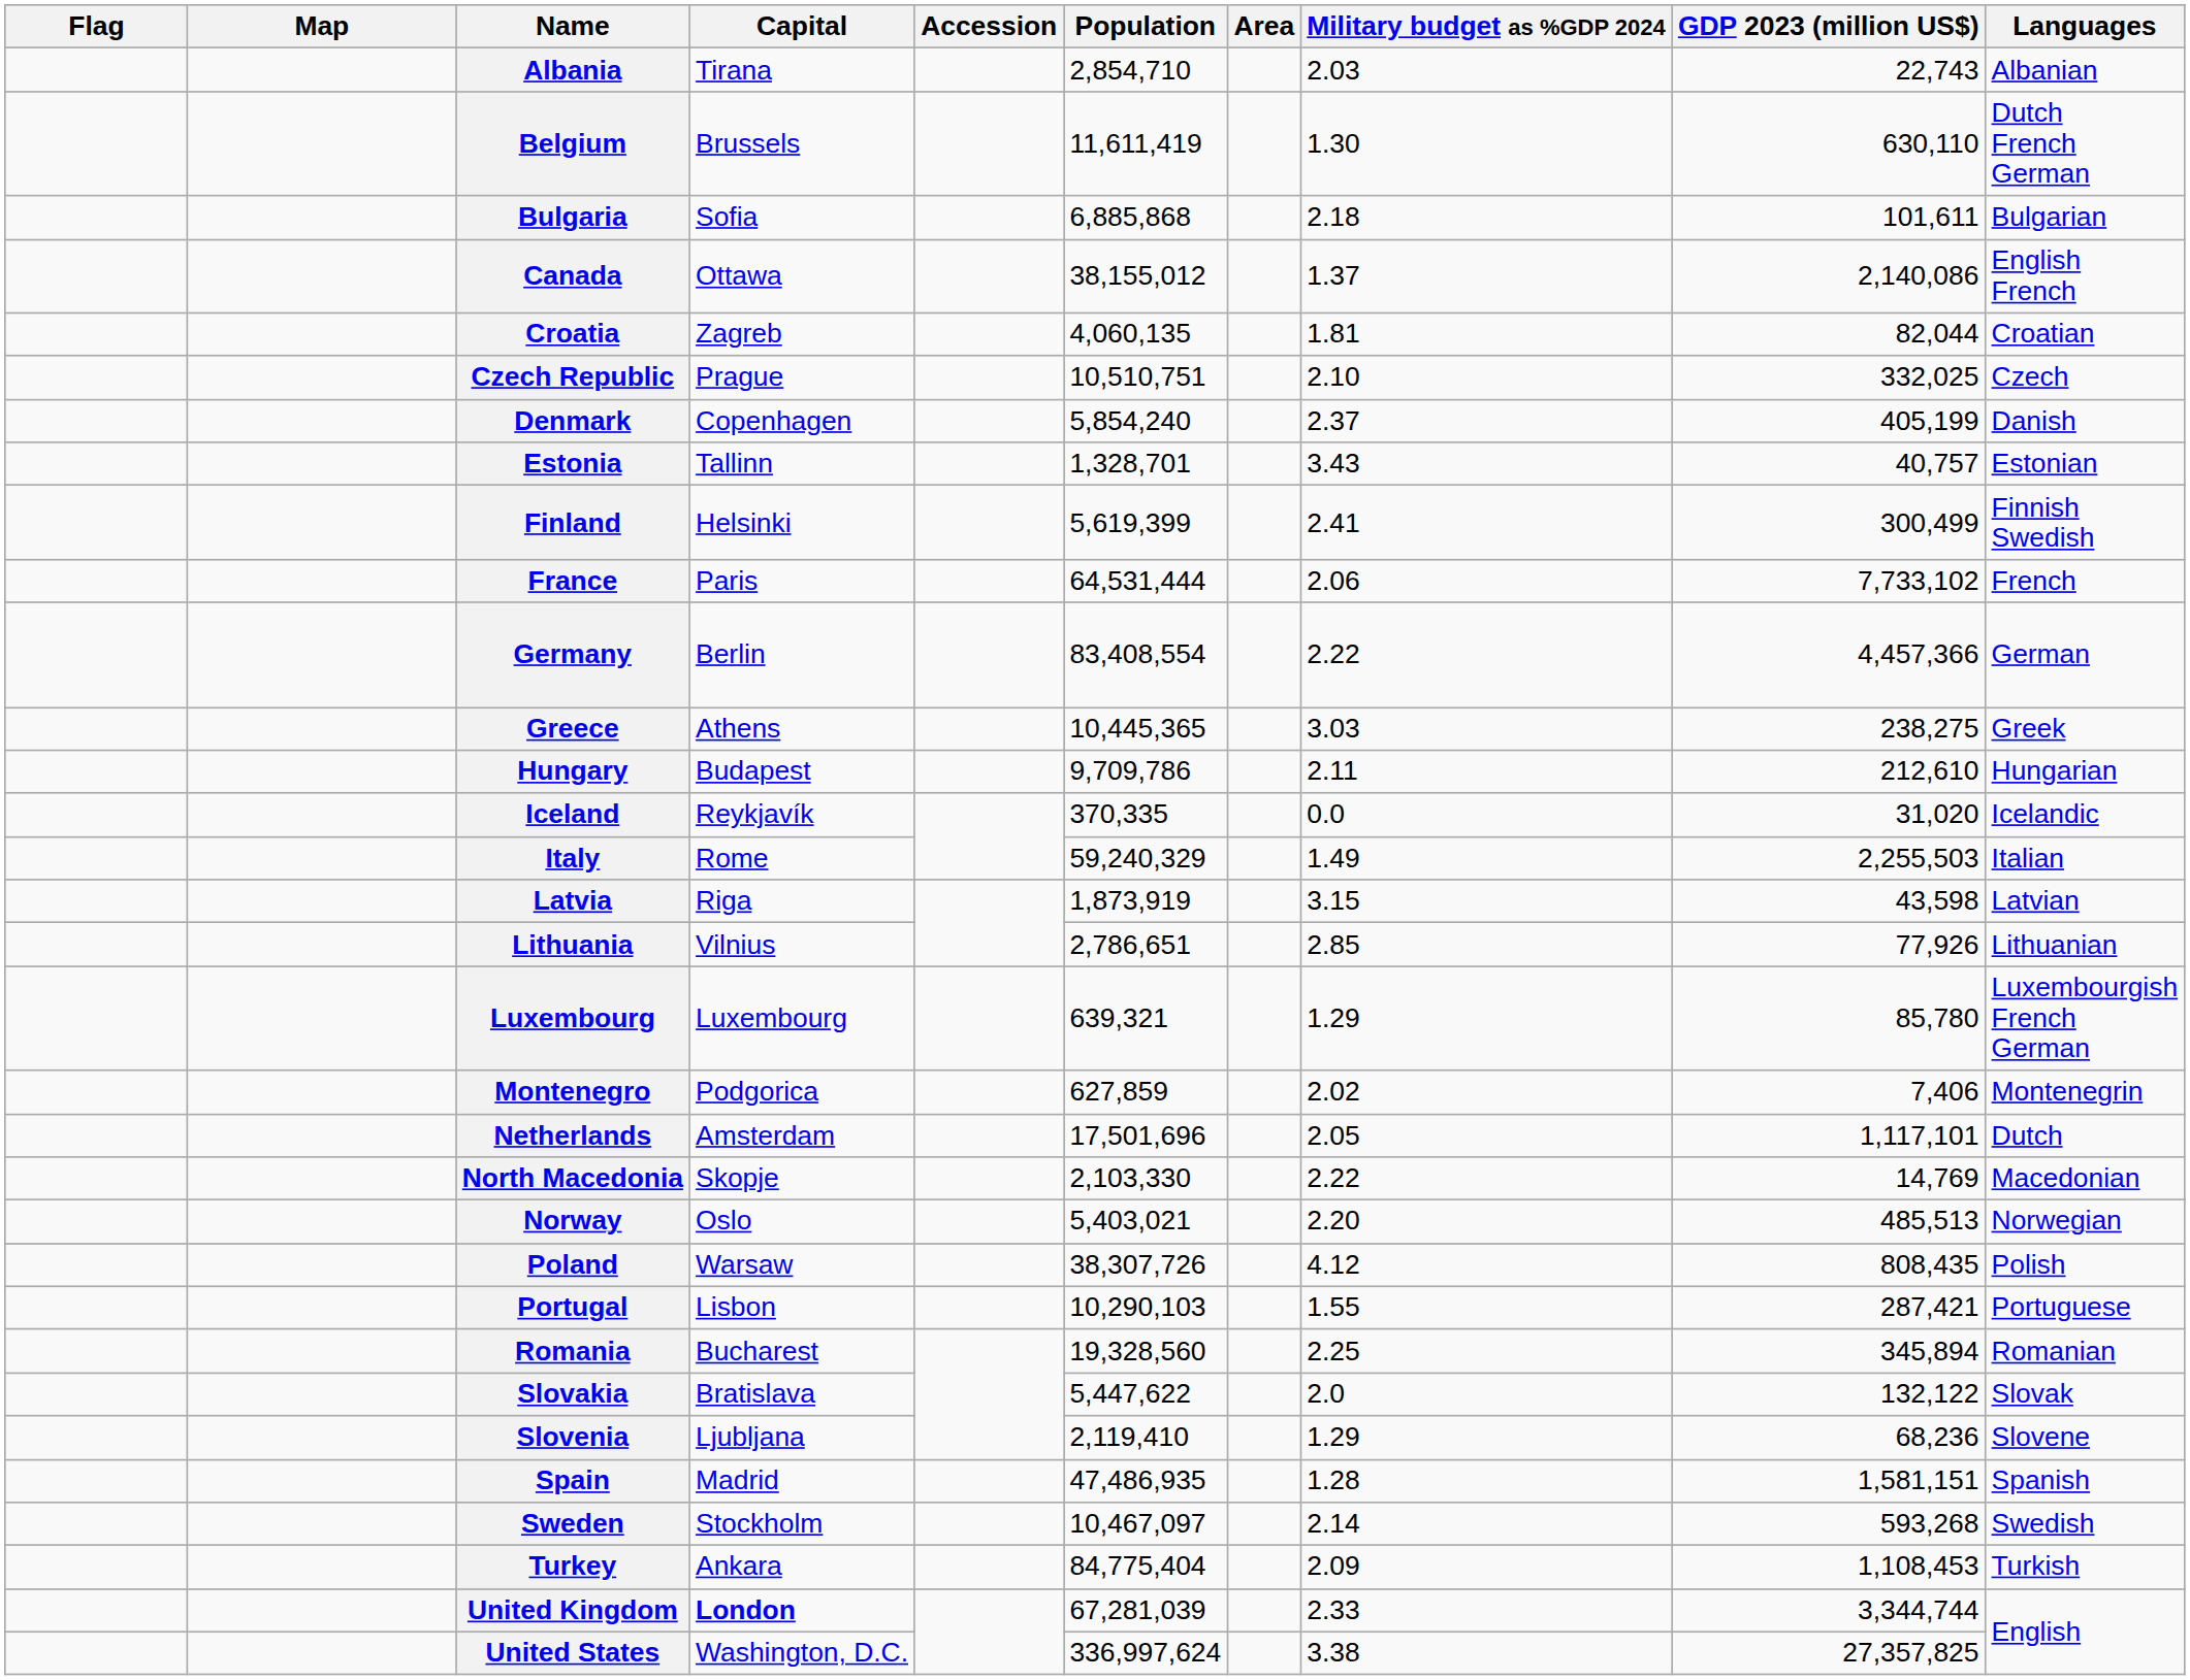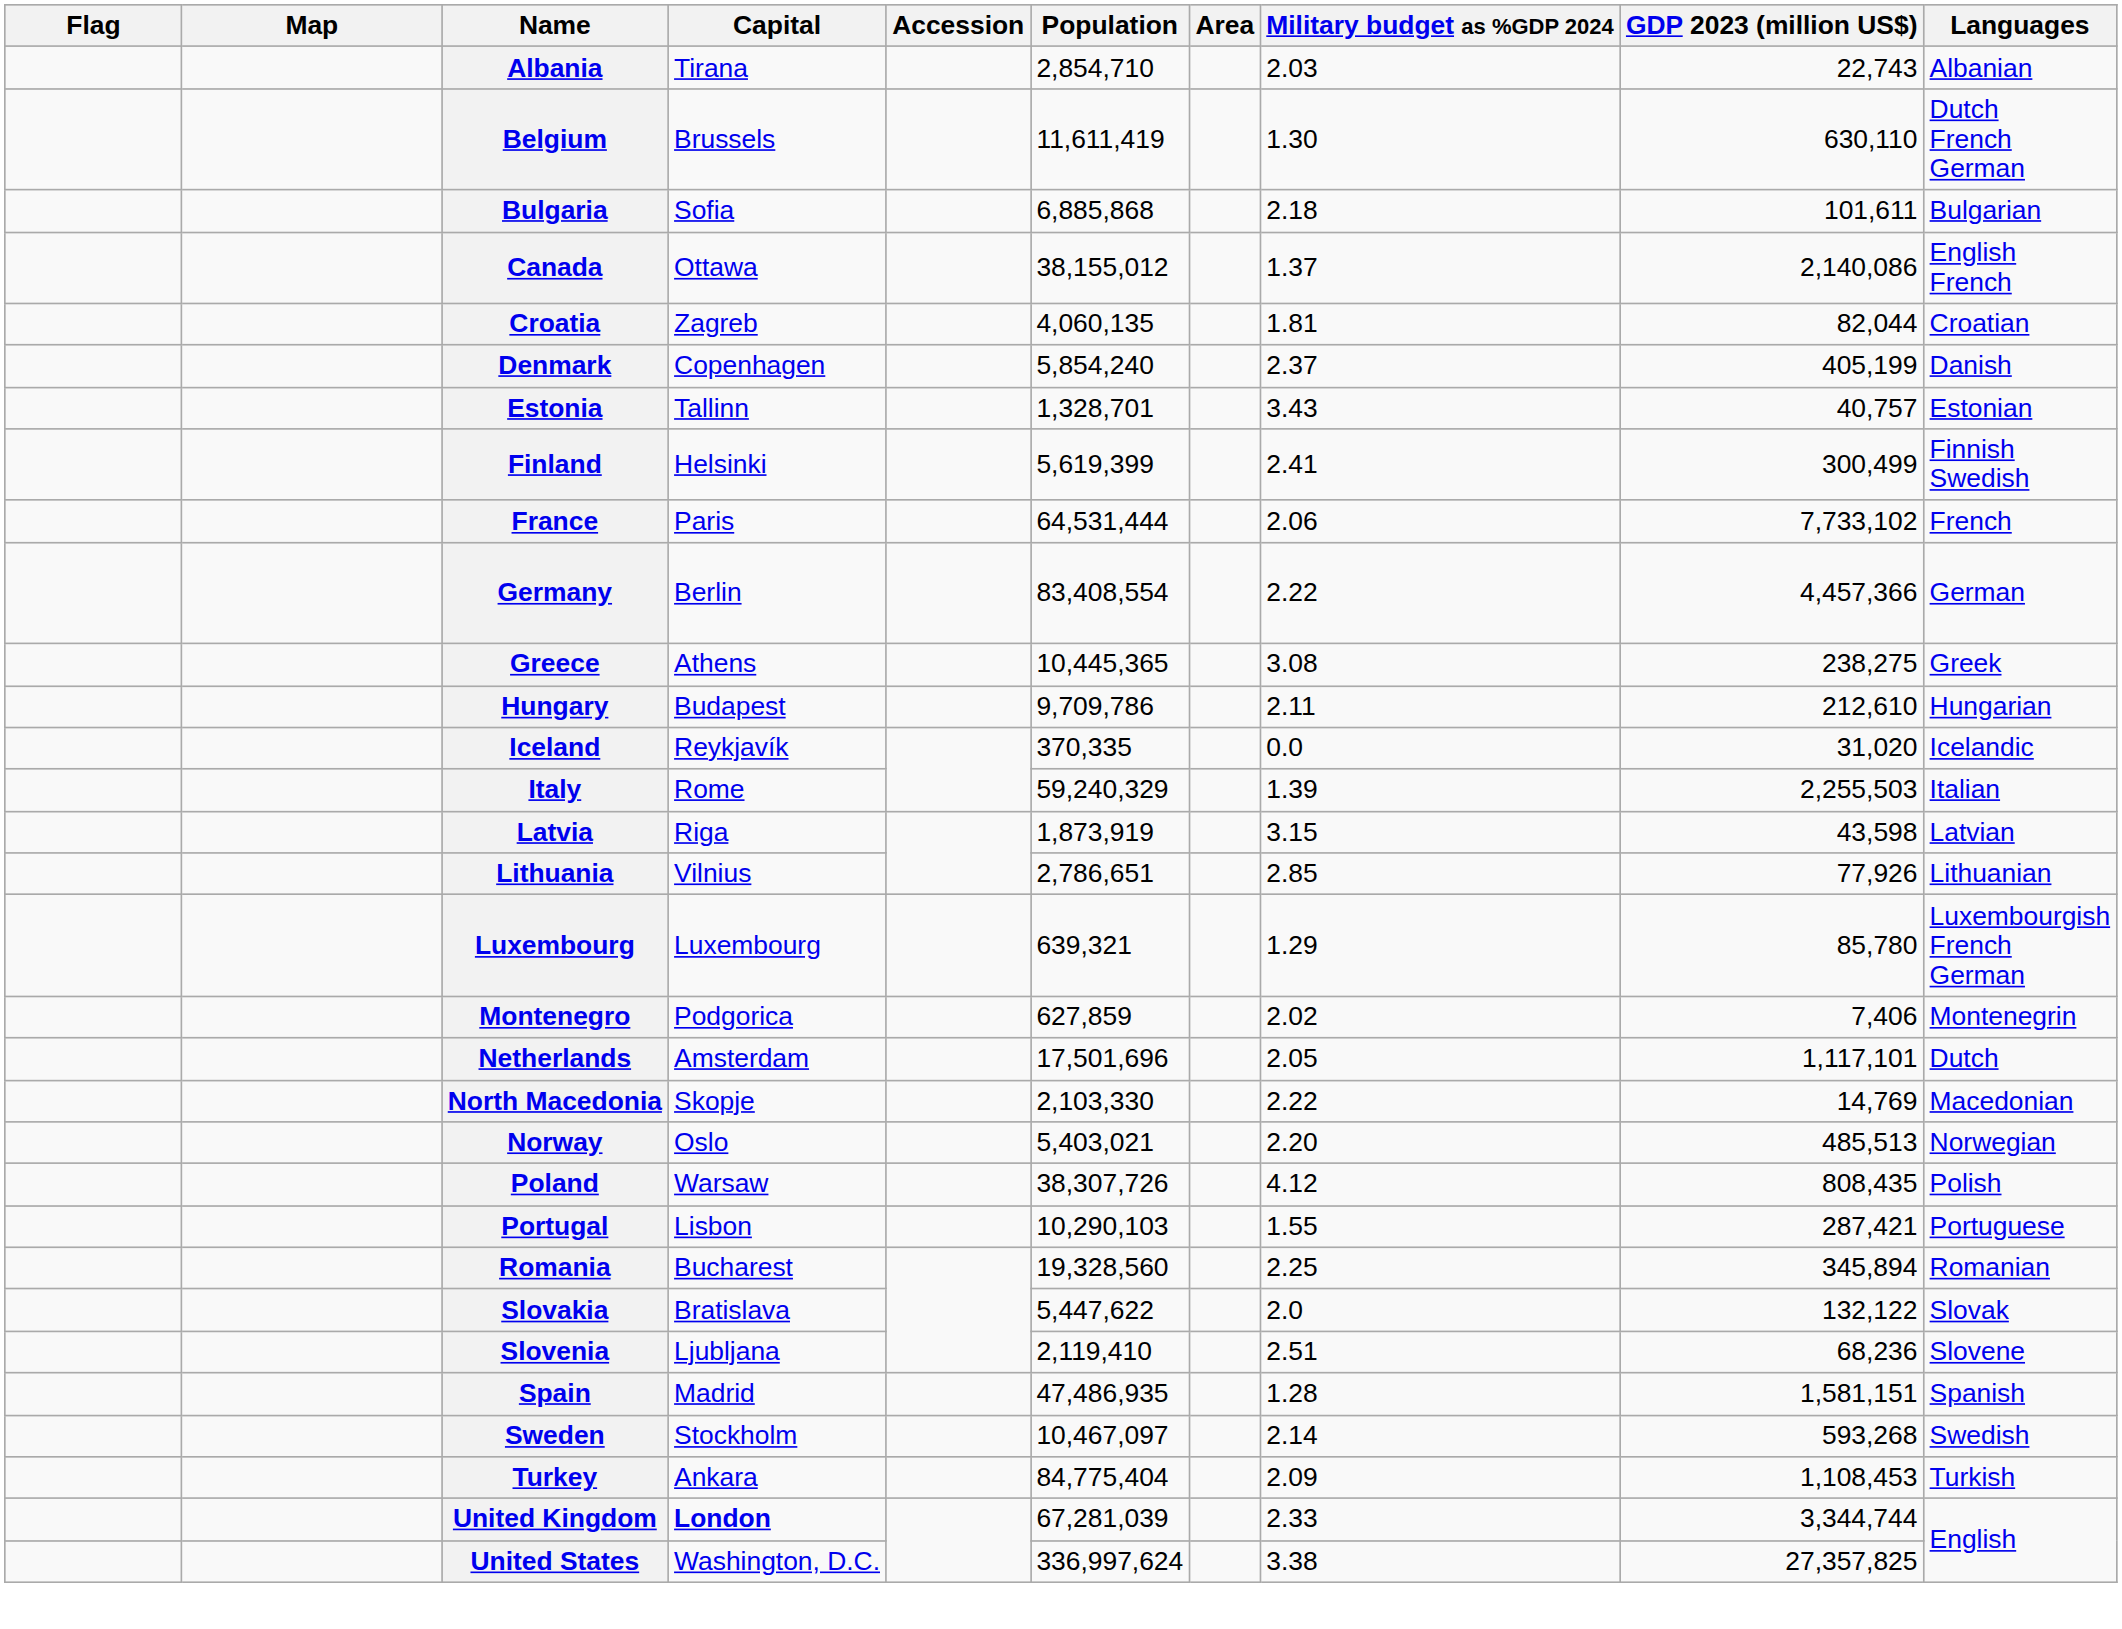- row: Czech Republic | Prague | 10,510,751 | 2.10 | 332,025 | Czech
Greece | Military budget as %GDP 2024: 3.03 -> 3.08
Italy | Military budget as %GDP 2024: 1.49 -> 1.39
Slovenia | Military budget as %GDP 2024: 1.29 -> 2.51
